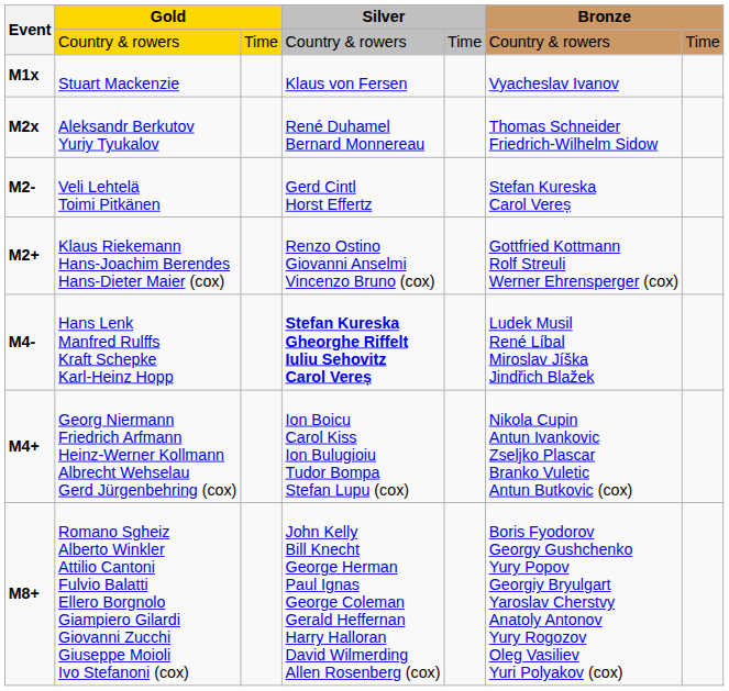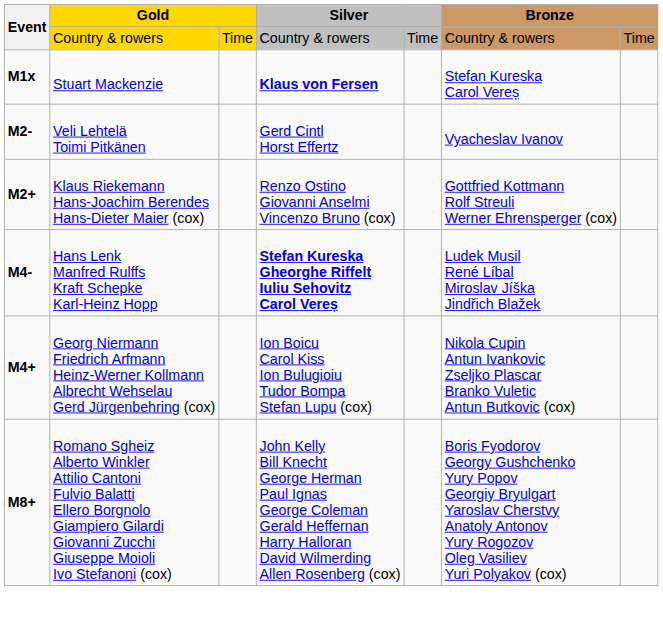Stuart Mackenzie | column 4: normal -> bold
Stuart Mackenzie | column 6: Vyacheslav Ivanov -> Stefan Kureska Carol Vereș
- row: M2x | Aleksandr Berkutov Yuriy Tyukalov | René Duhamel Bernard Monnereau | Thomas Schneider Friedrich-Wilhelm Sidow
Veli Lehtelä Toimi Pitkänen | column 6: Stefan Kureska Carol Vereș -> Vyacheslav Ivanov
